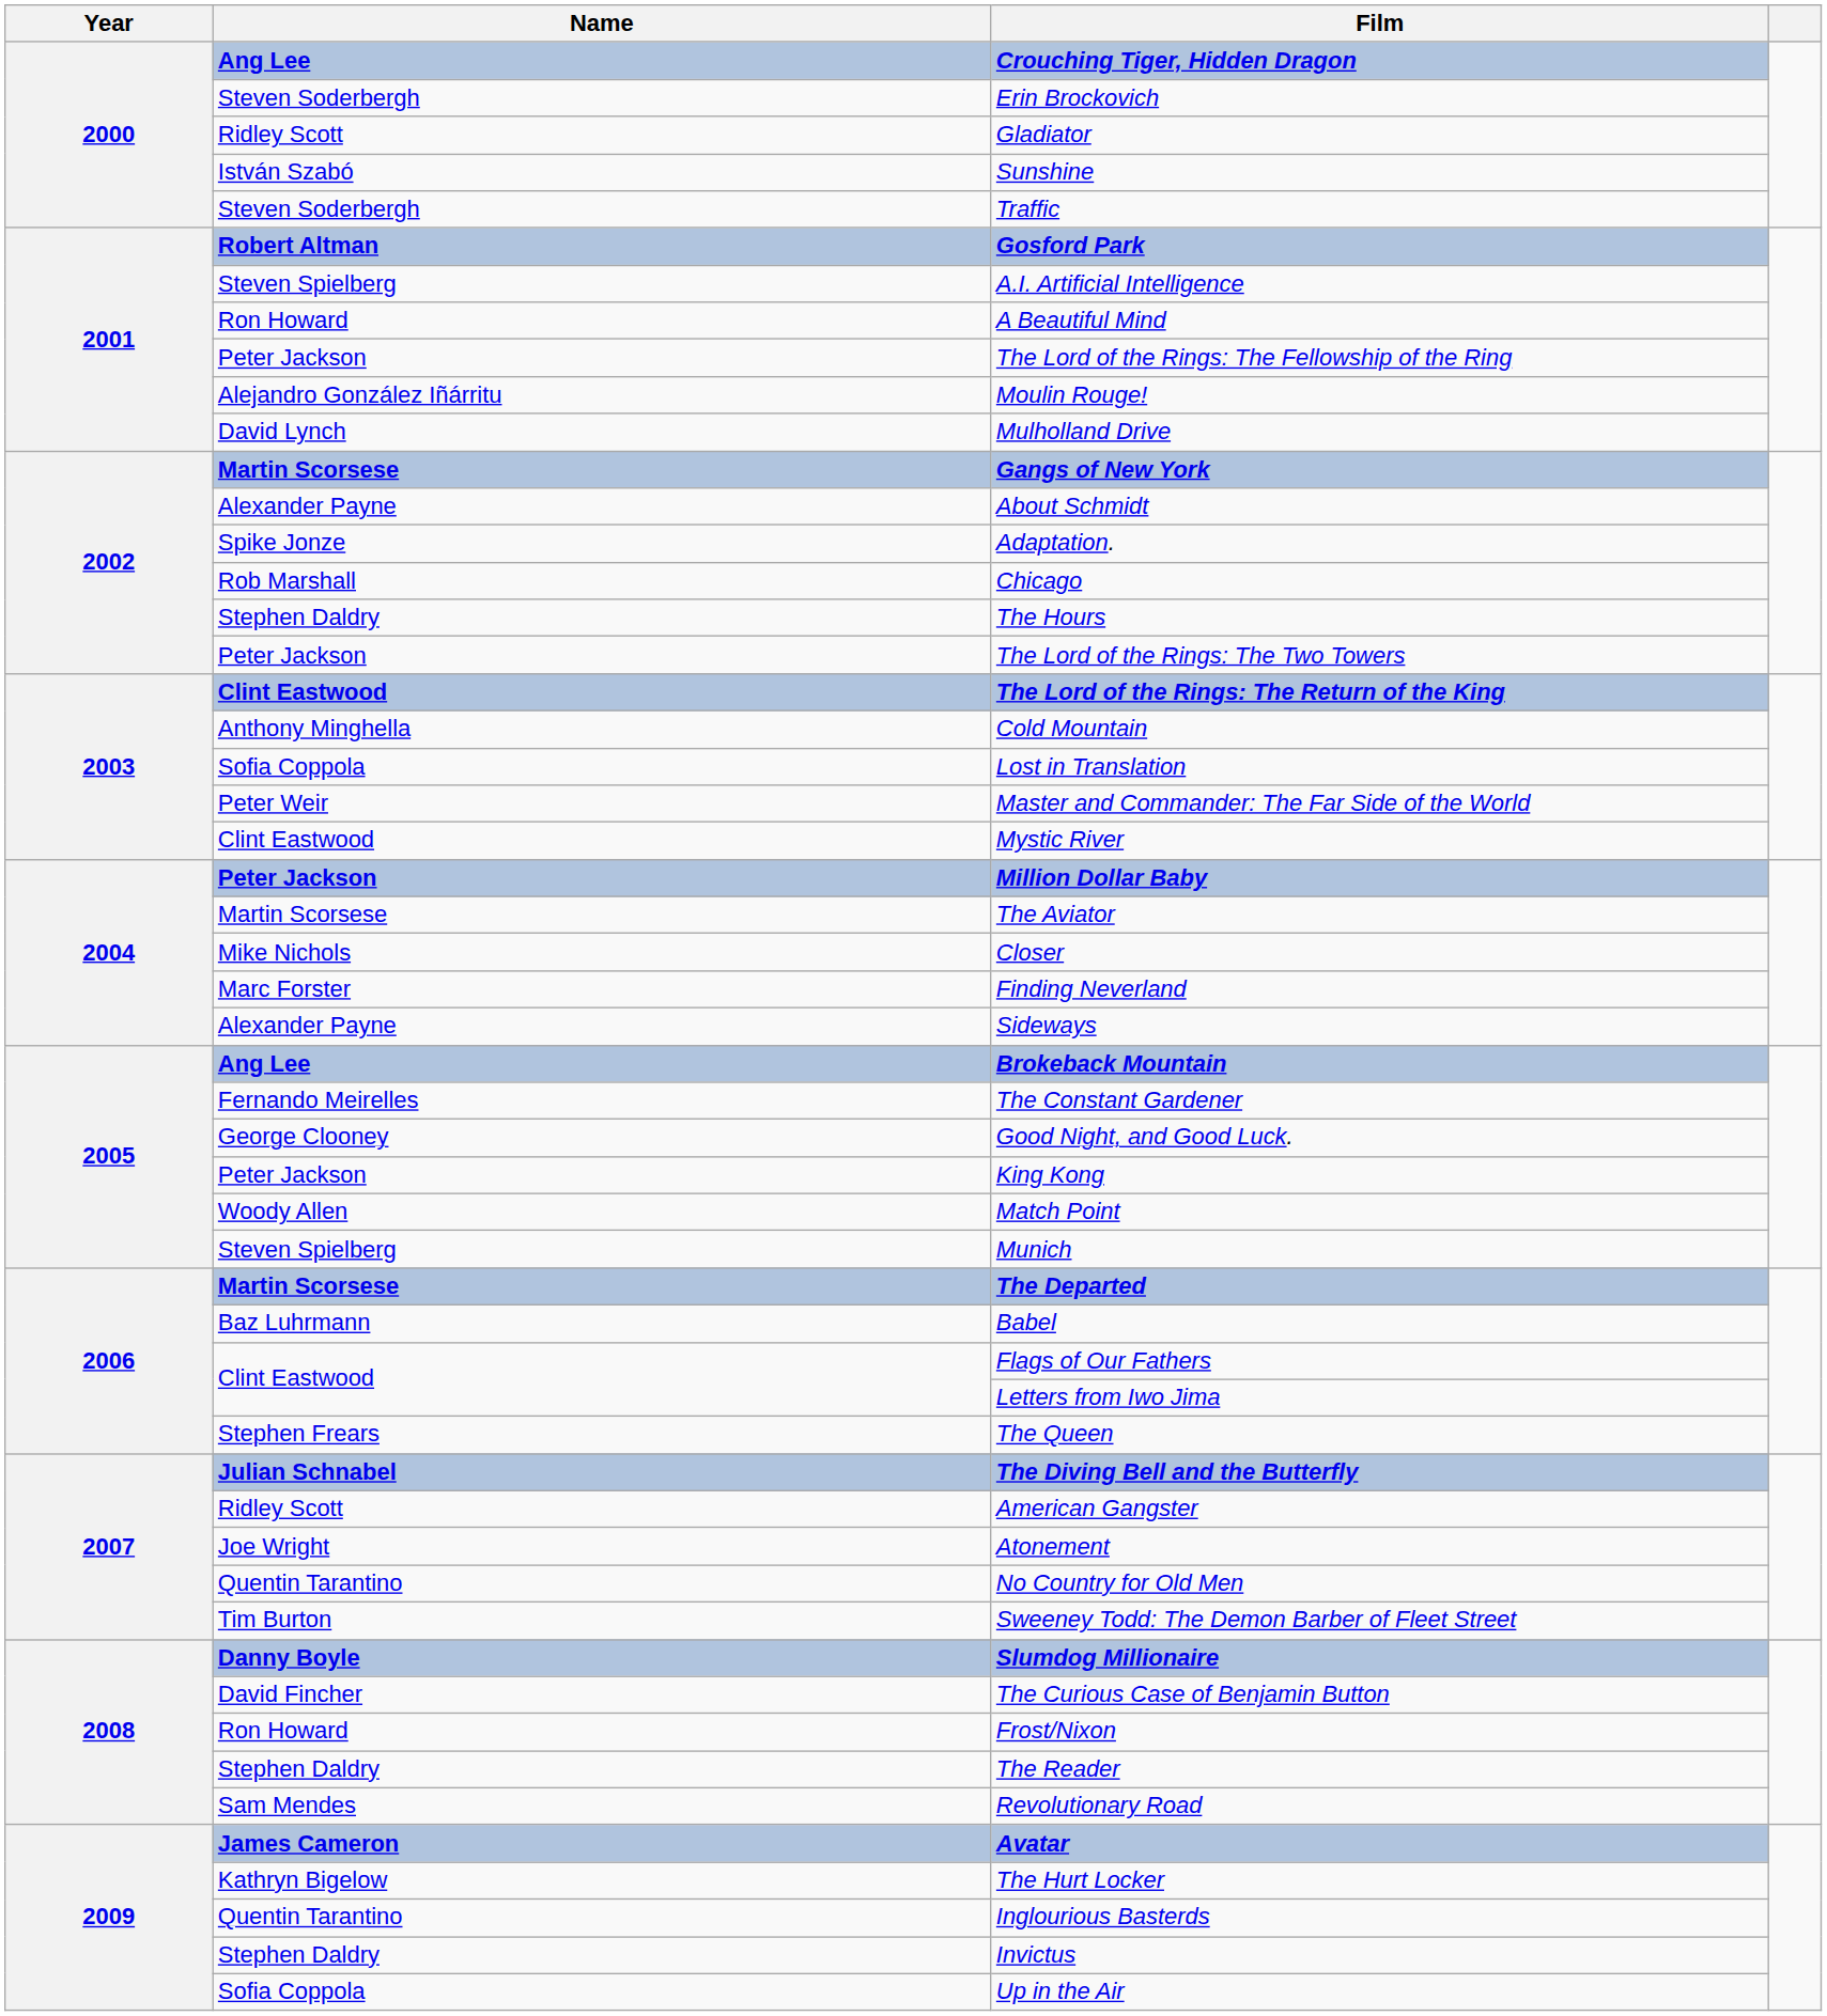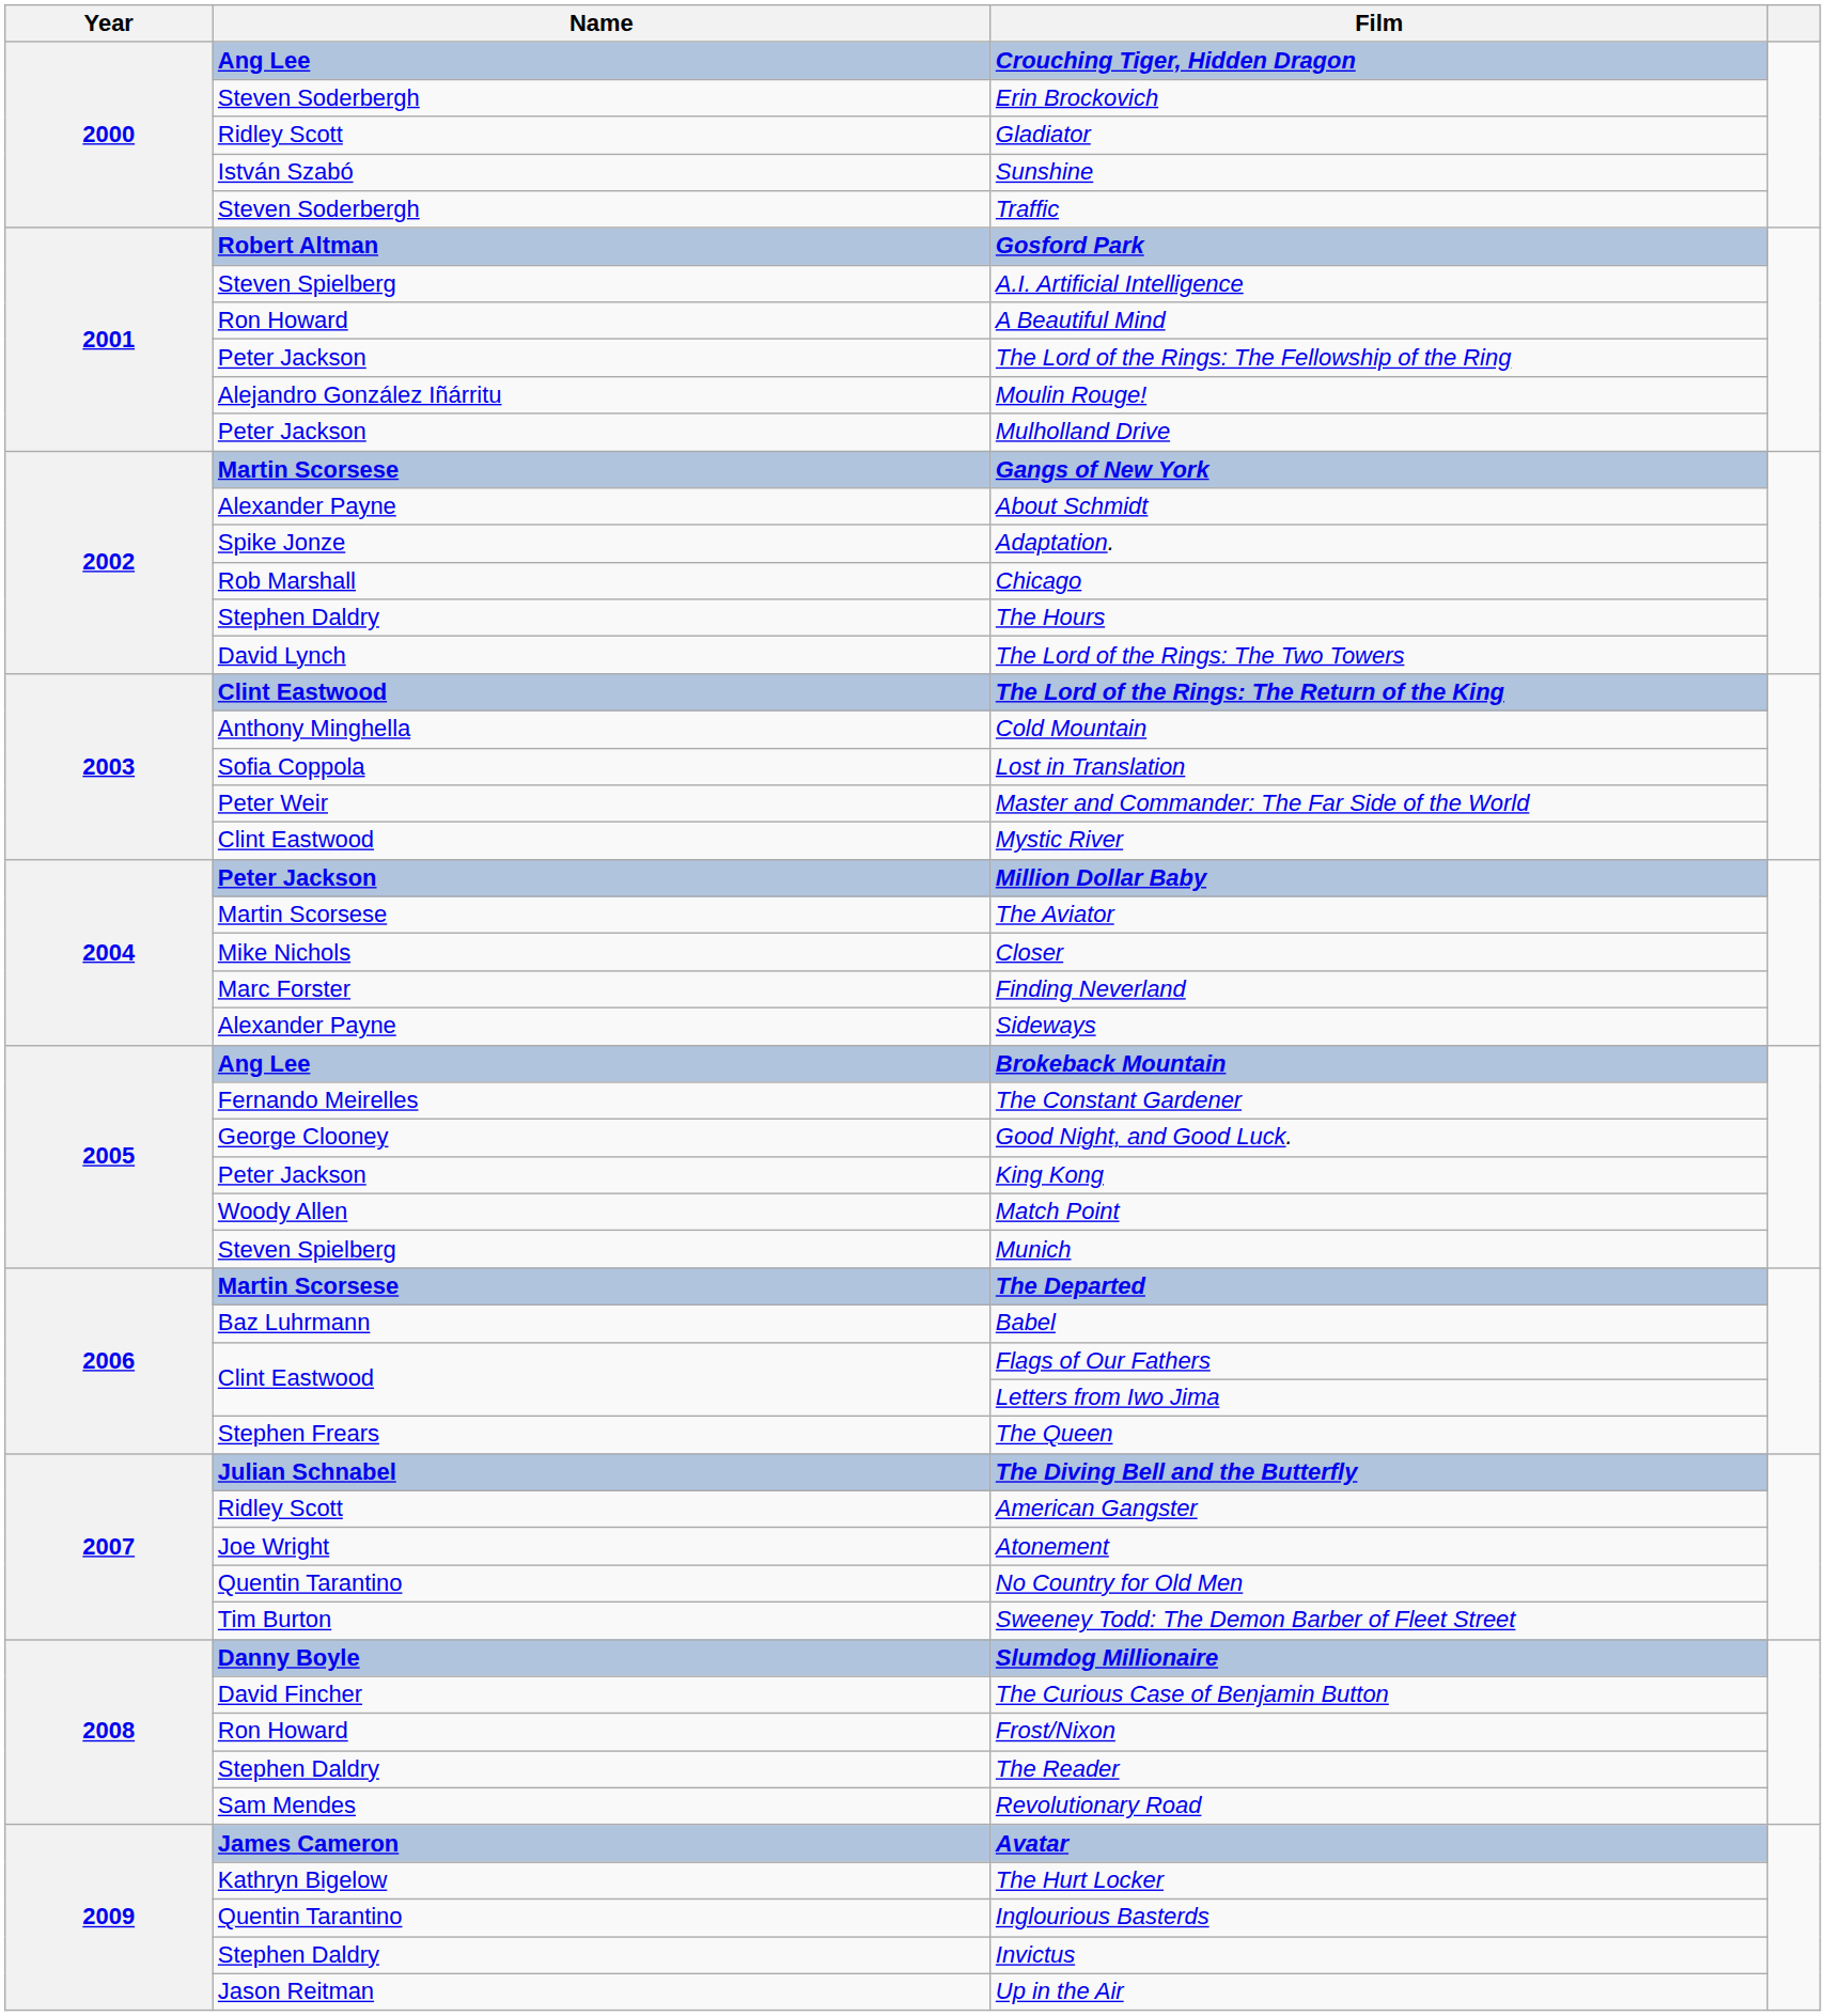Mulholland Drive | Name: David Lynch -> Peter Jackson
The Lord of the Rings: The Two Towers | Name: Peter Jackson -> David Lynch
Up in the Air | Name: Sofia Coppola -> Jason Reitman
